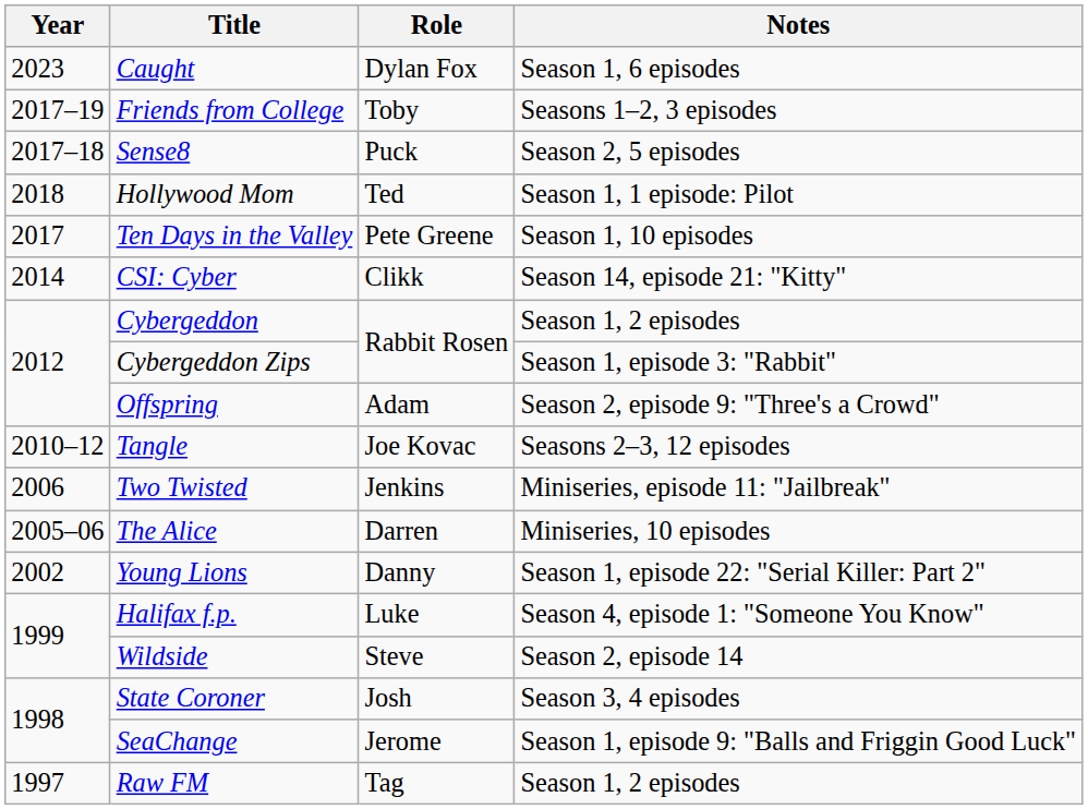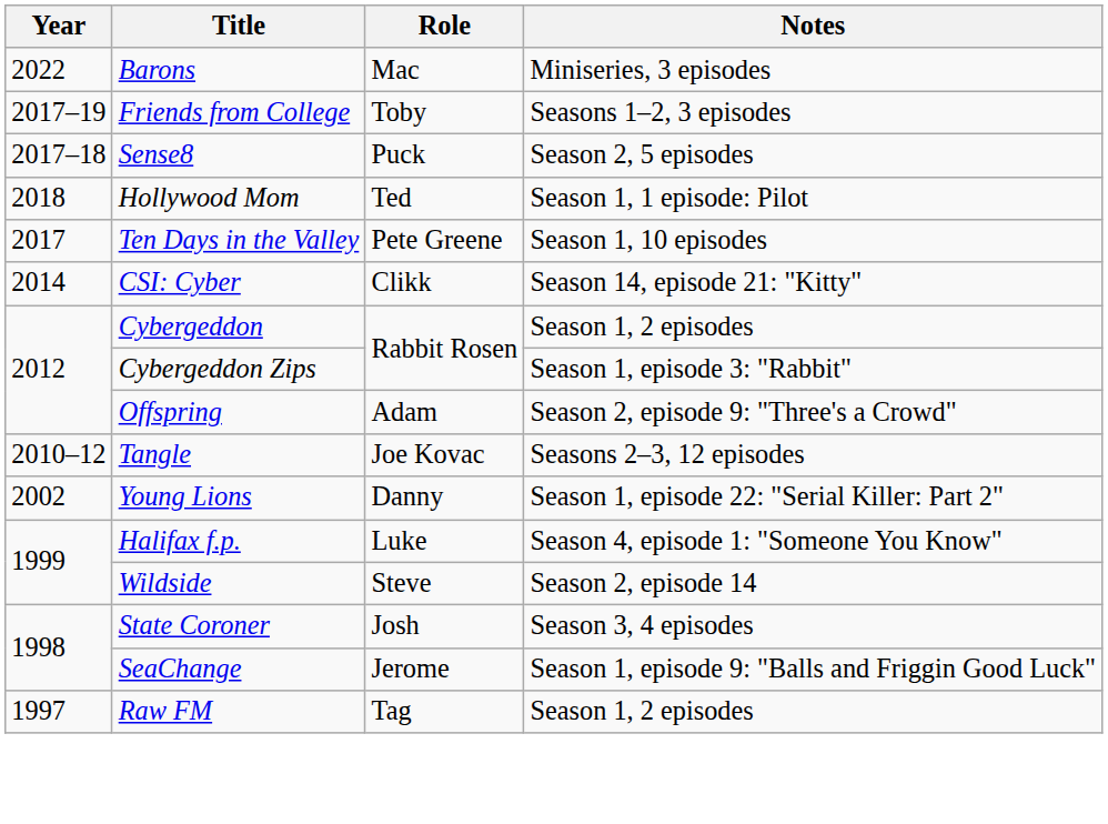- row: 2023 | Caught | Dylan Fox | Season 1, 6 episodes
+ row: 2022 | Barons | Mac | Miniseries, 3 episodes
- row: 2006 | Two Twisted | Jenkins | Miniseries, episode 11: "Jailbreak"
- row: 2005–06 | The Alice | Darren | Miniseries, 10 episodes
